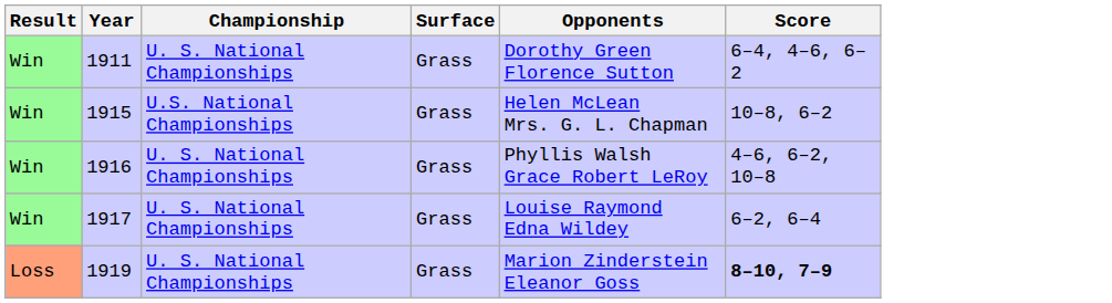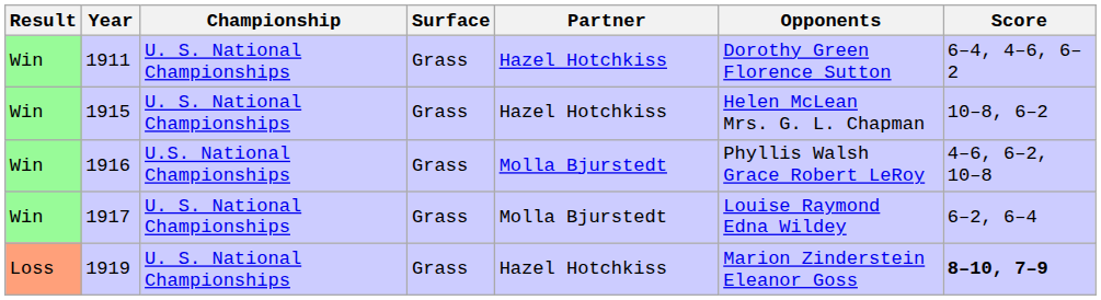+ column: Partner | Hazel Hotchkiss | Hazel Hotchkiss | Molla Bjurstedt | Molla Bjurstedt | Hazel Hotchkiss
1915 | Championship: U.S. National Championships -> U. S. National Championships
1916 | Championship: U. S. National Championships -> U.S. National Championships
